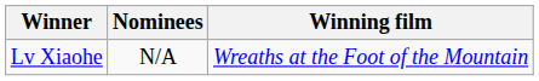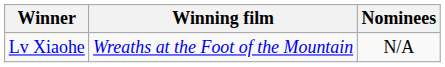columns swapped: Winning film <-> Nominees
